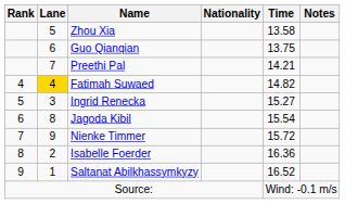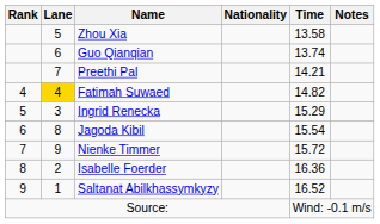Guo Qianqian | Time: 13.75 -> 13.74
Ingrid Renecka | Time: 15.27 -> 15.29
